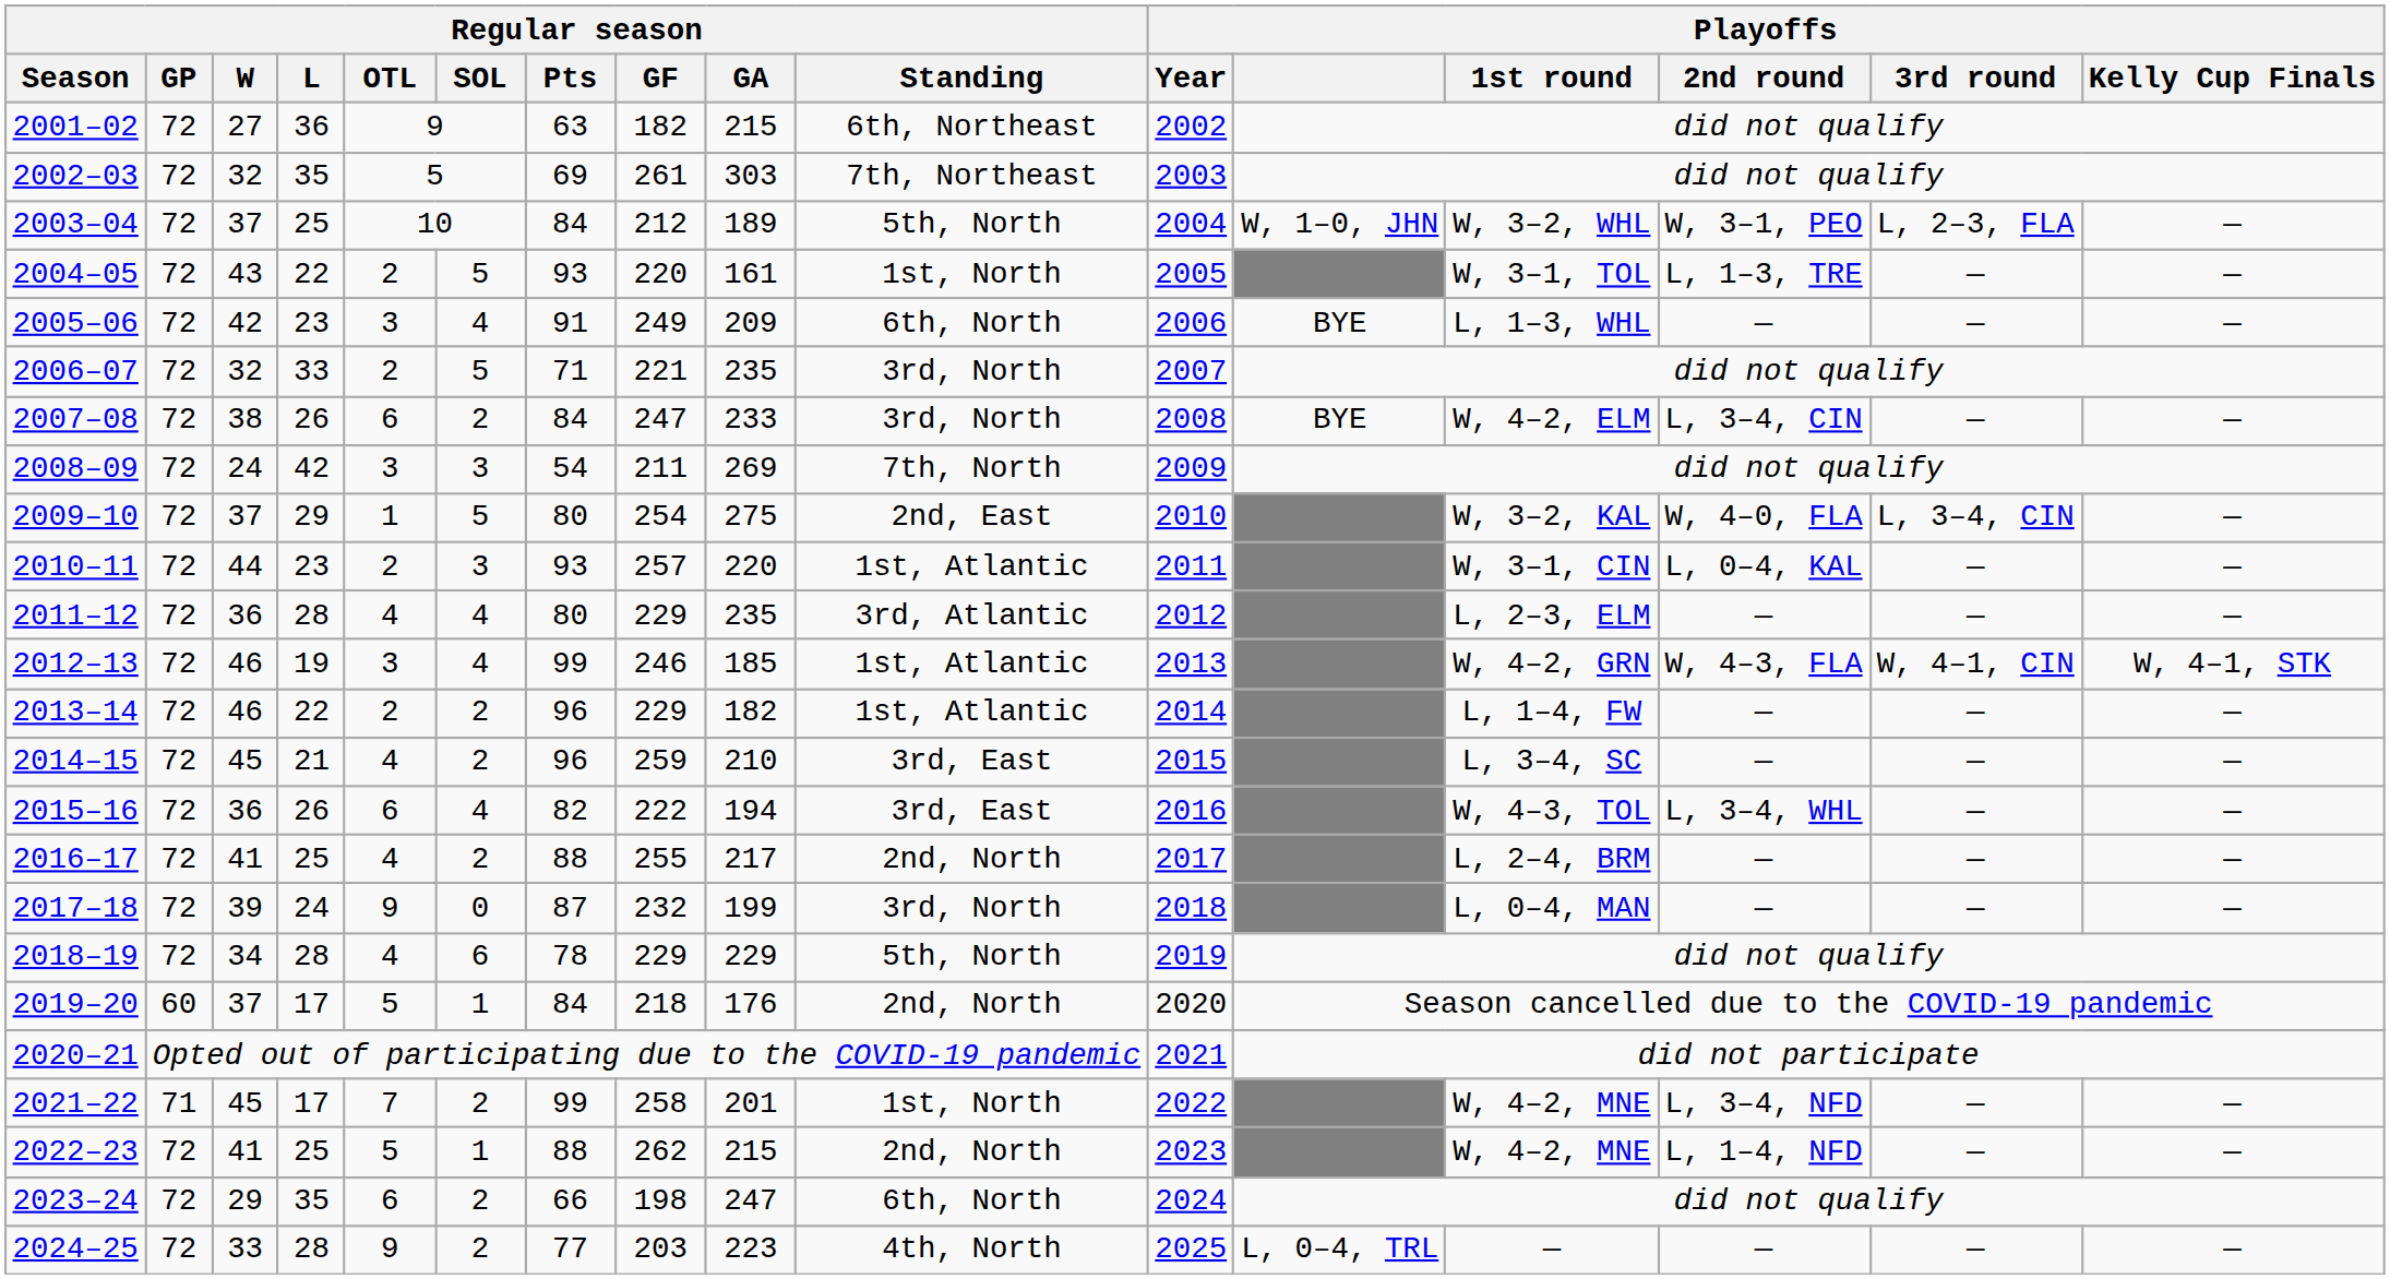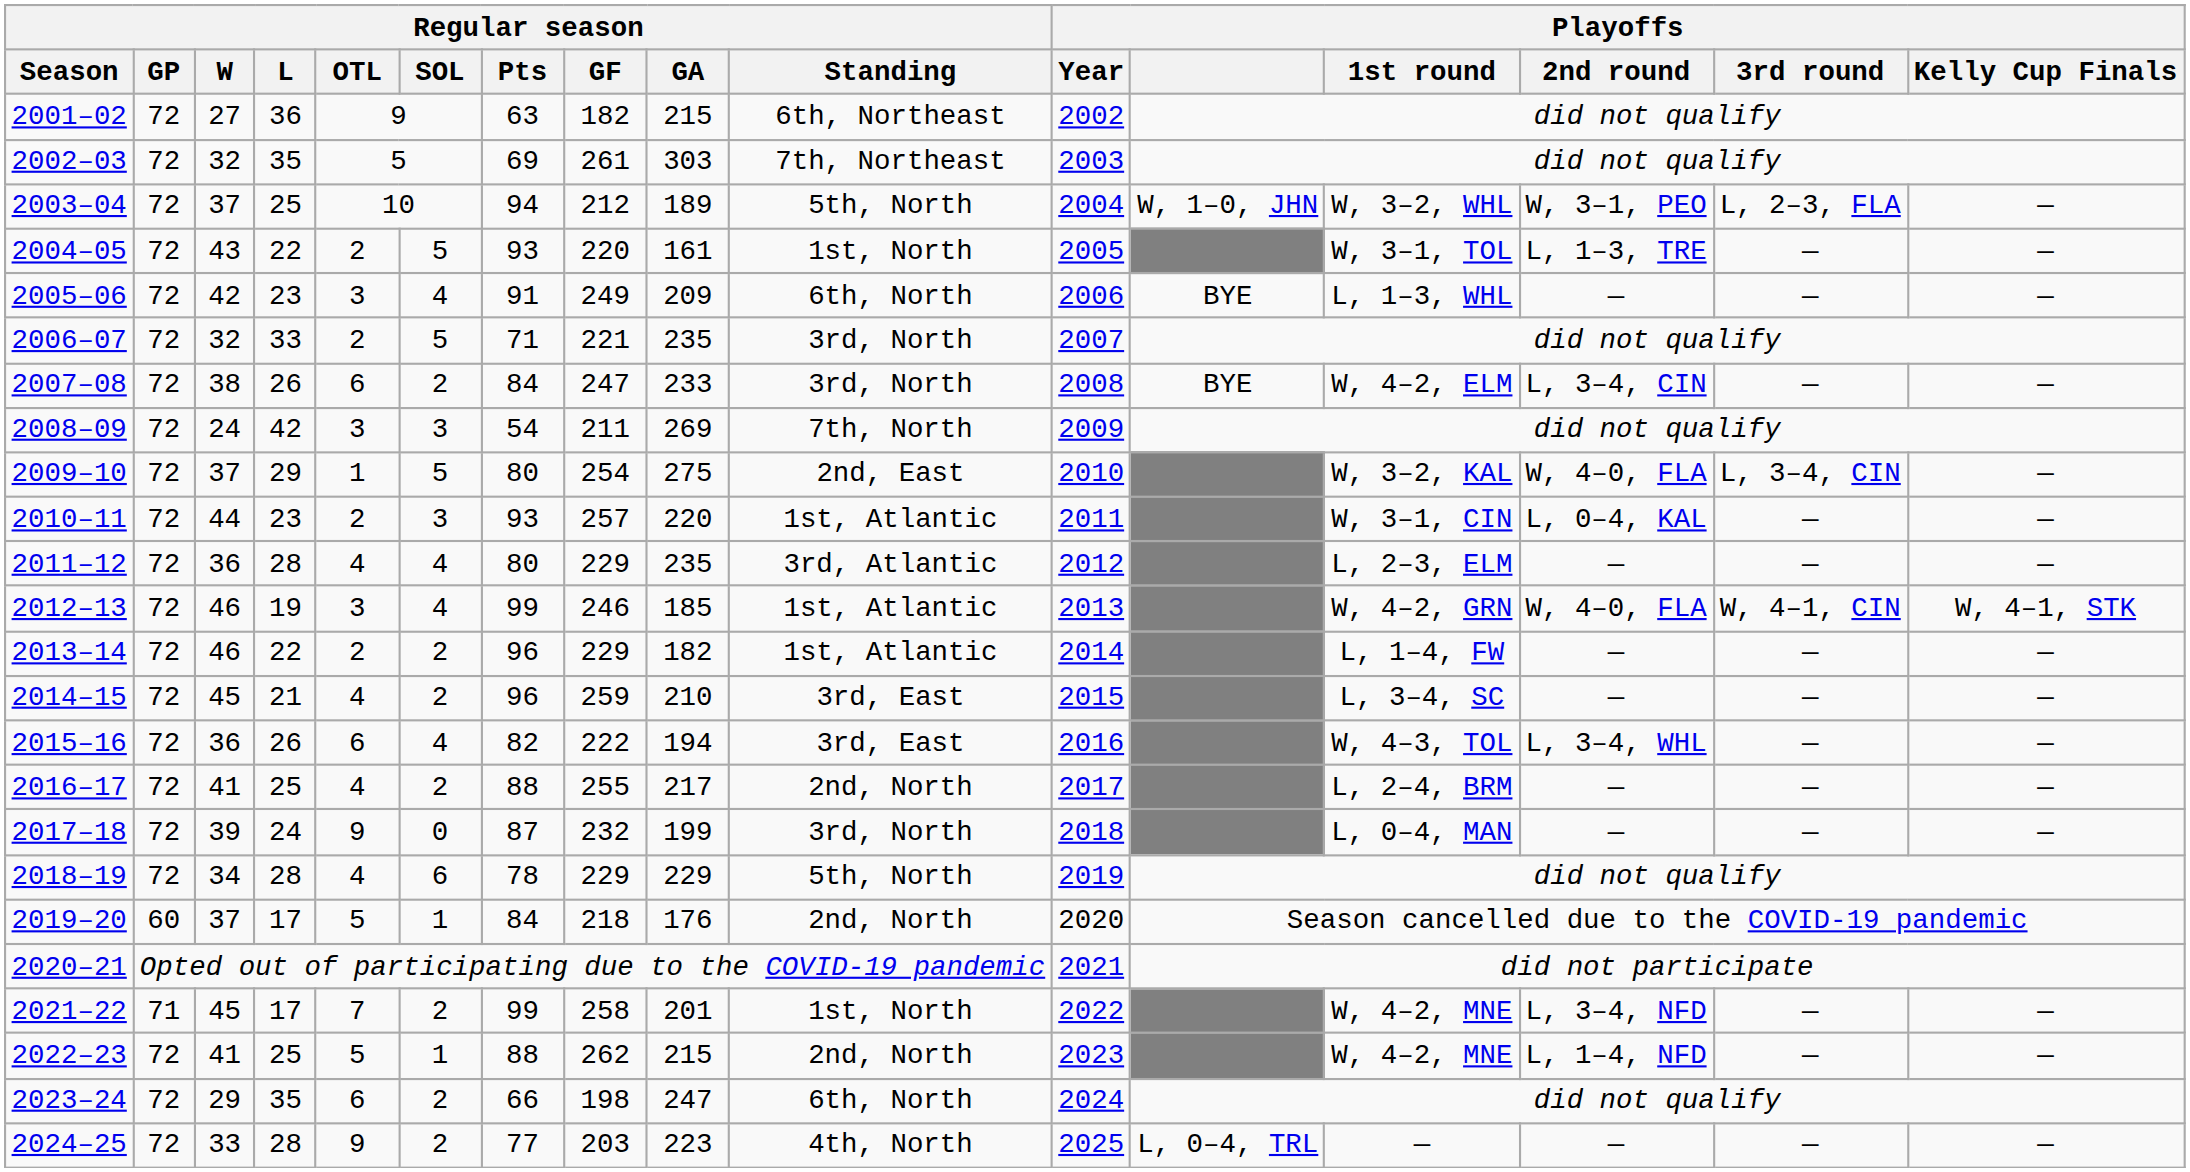2003–04 | Regular season / Pts: 84 -> 94
2012–13 | Playoffs / 2nd round: W, 4–3, FLA -> W, 4–0, FLA
